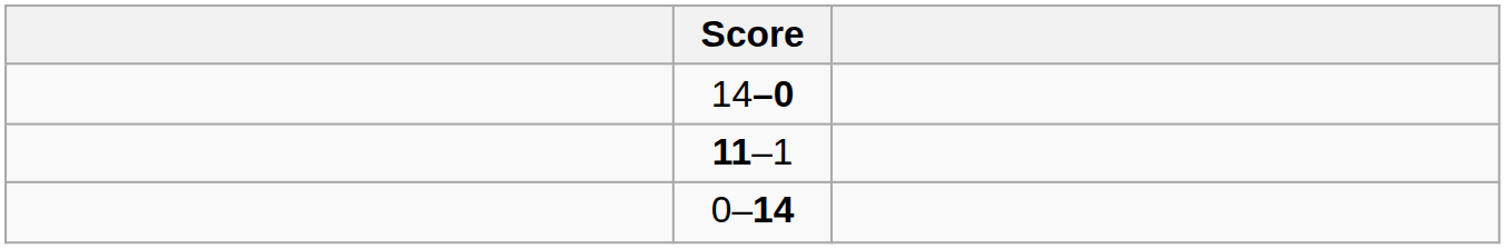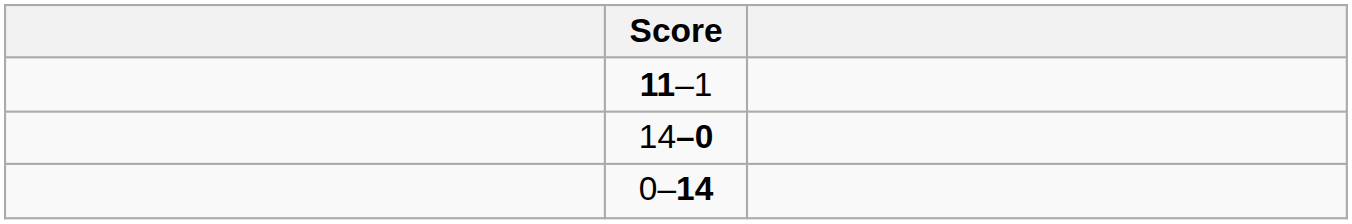rows swapped: 14–0 <-> 11–1
